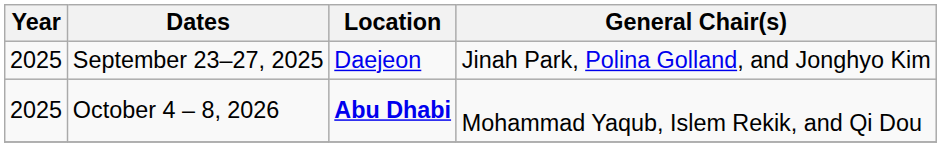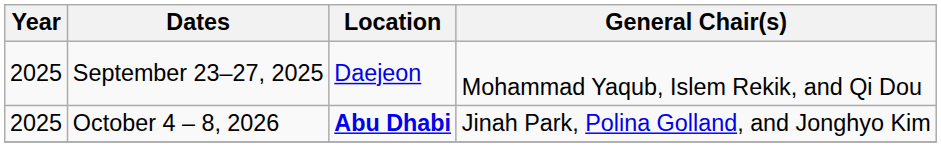September 23–27, 2025 | General Chair(s): Jinah Park, Polina Golland, and Jonghyo Kim -> Mohammad Yaqub, Islem Rekik, and Qi Dou
October 4 – 8, 2026 | General Chair(s): Mohammad Yaqub, Islem Rekik, and Qi Dou -> Jinah Park, Polina Golland, and Jonghyo Kim
